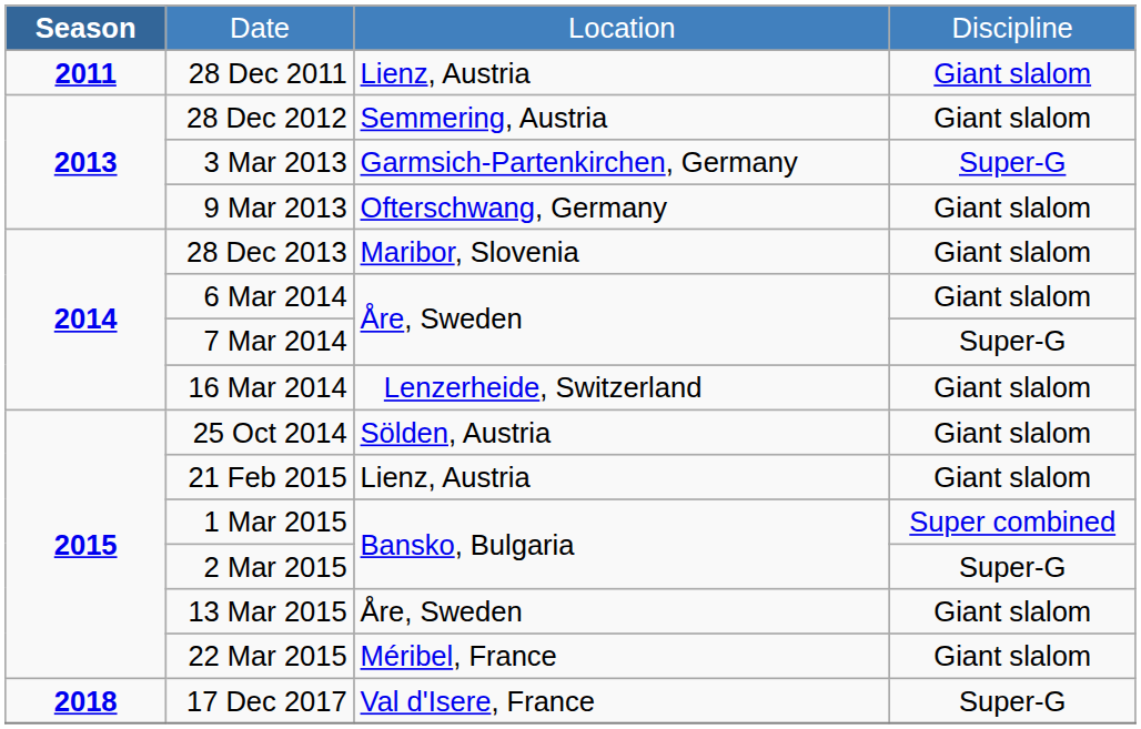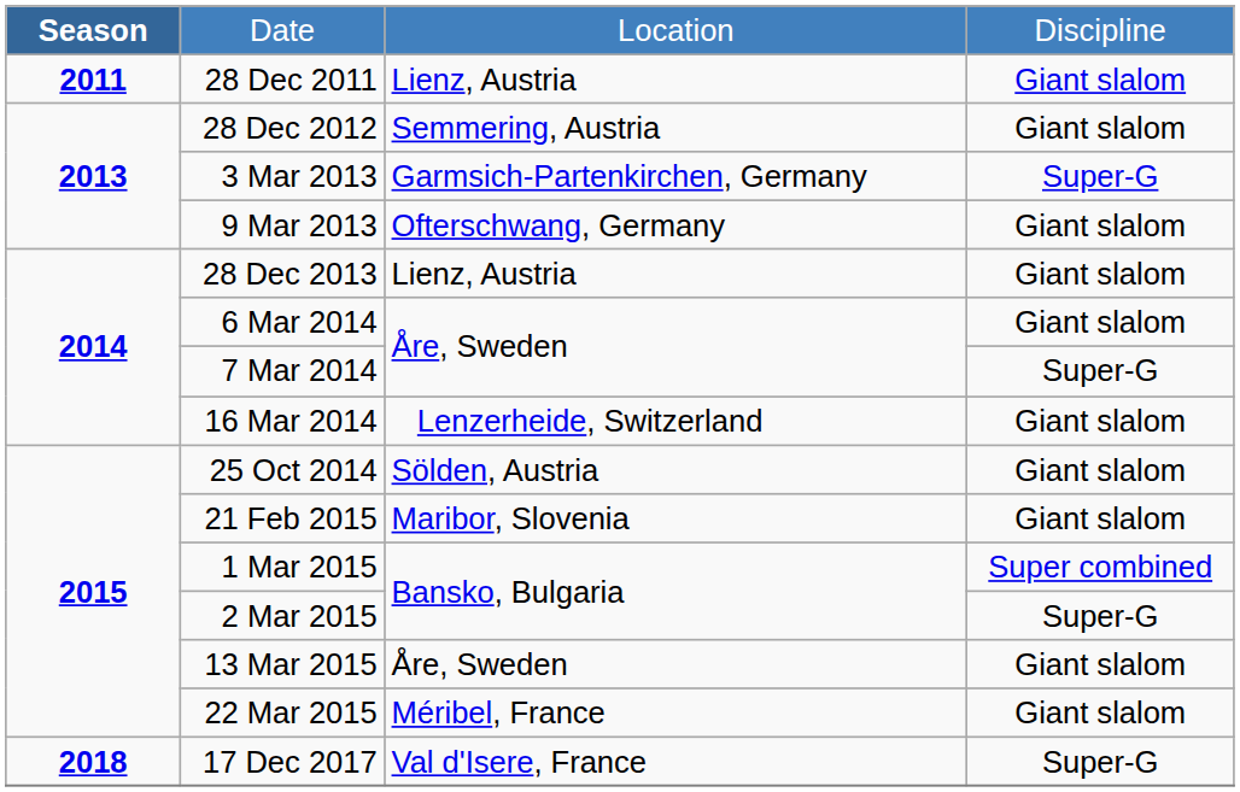28 Dec 2013 | column 3: Maribor, Slovenia -> Lienz, Austria
21 Feb 2015 | column 3: Lienz, Austria -> Maribor, Slovenia
